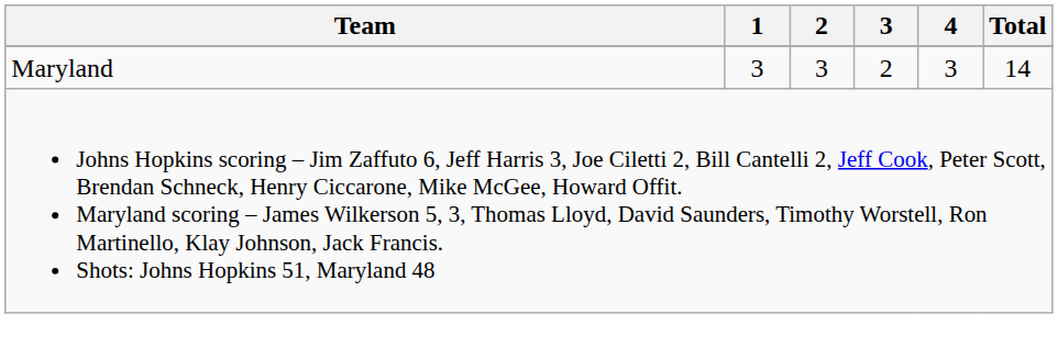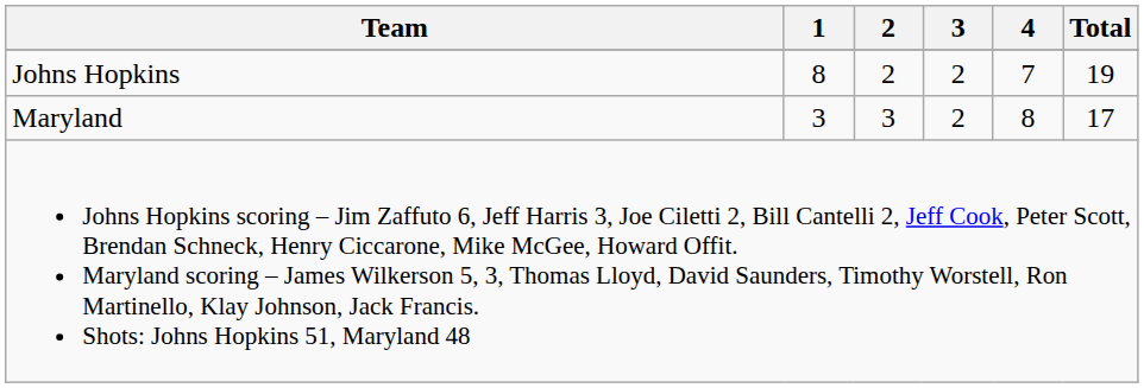+ row: Johns Hopkins | 8 | 2 | 2 | 7 | 19
Maryland | 4: 3 -> 8
Maryland | Total: 14 -> 17
